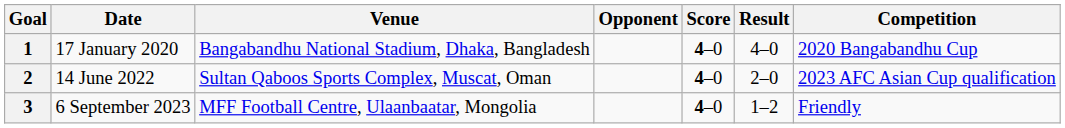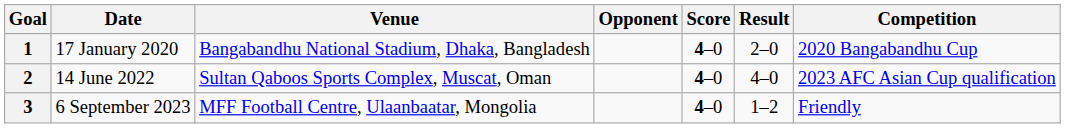1 | Result: 4–0 -> 2–0
2 | Result: 2–0 -> 4–0
